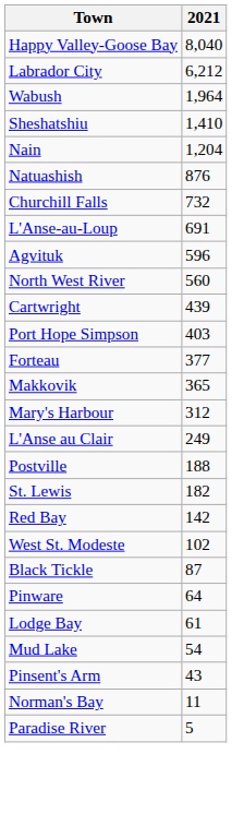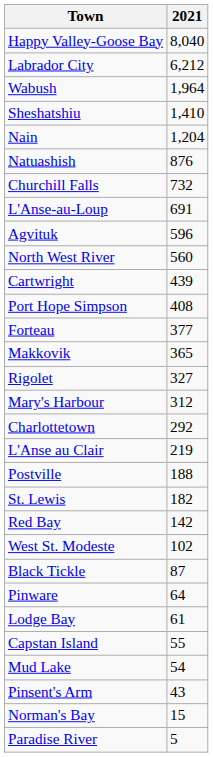Port Hope Simpson | 2021: 403 -> 408
+ row: Rigolet | 327
+ row: Charlottetown | 292
L'Anse au Clair | 2021: 249 -> 219
+ row: Capstan Island | 55
Norman's Bay | 2021: 11 -> 15
